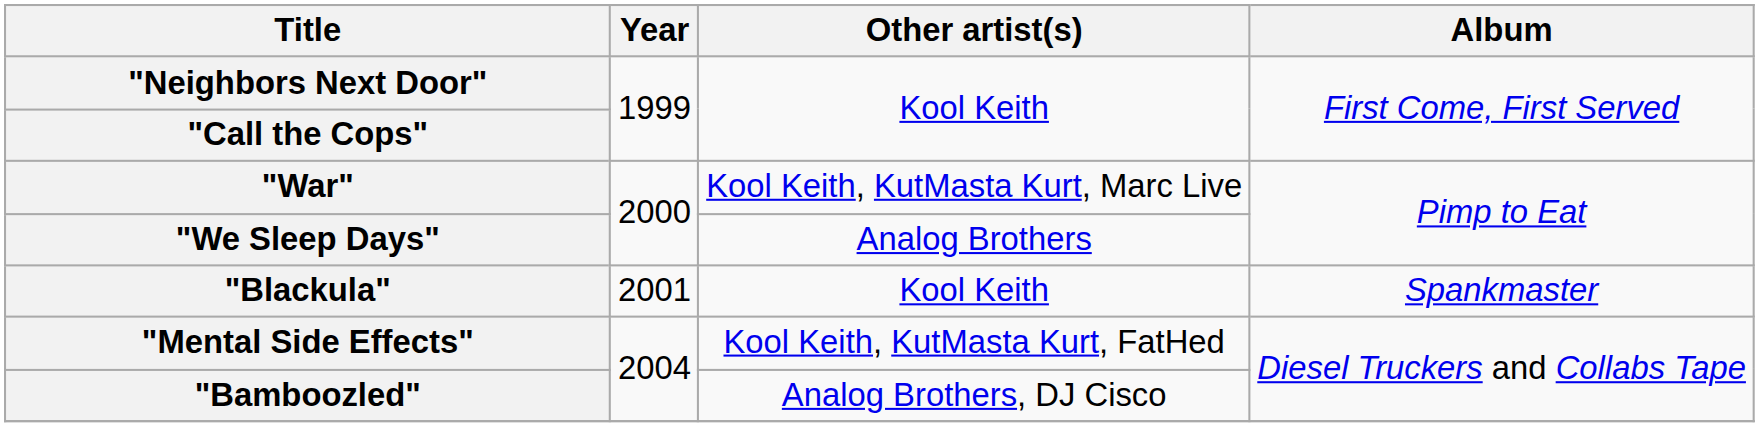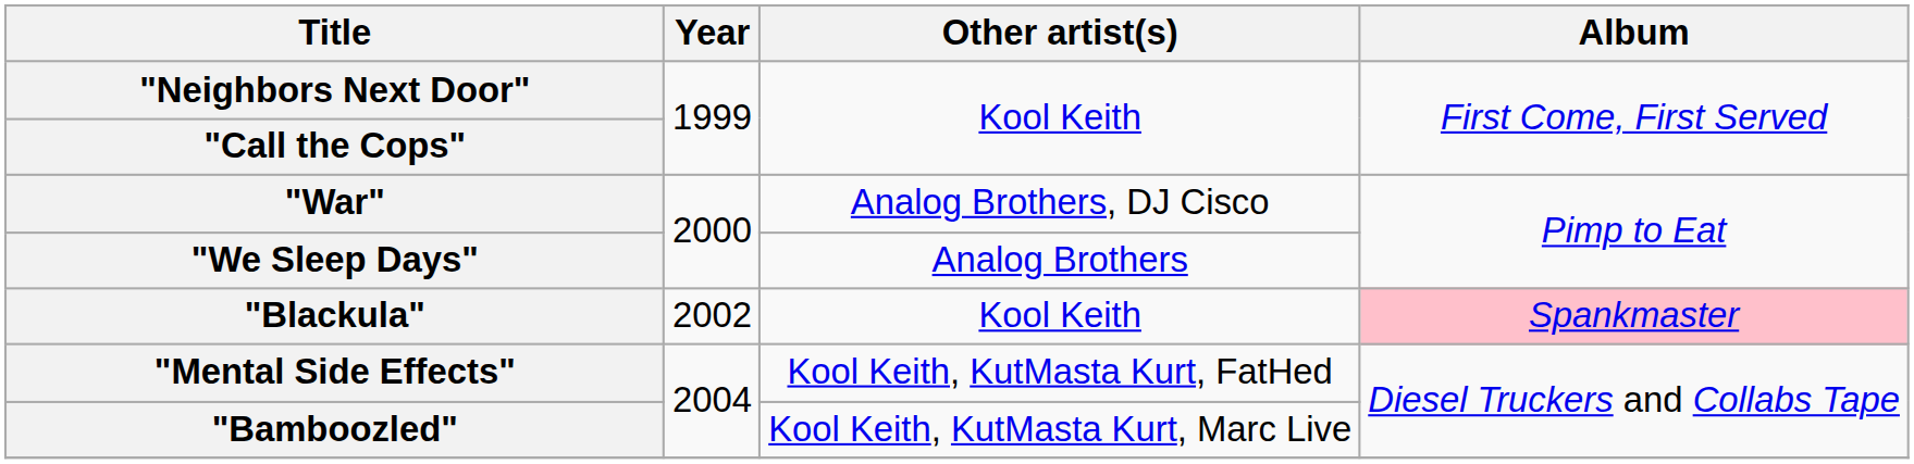"War" | Other artist(s): Kool Keith, KutMasta Kurt, Marc Live -> Analog Brothers, DJ Cisco
"Blackula" | Year: 2001 -> 2002
"Blackula" | Album: no background -> pink background
"Bamboozled" | Other artist(s): Analog Brothers, DJ Cisco -> Kool Keith, KutMasta Kurt, Marc Live
